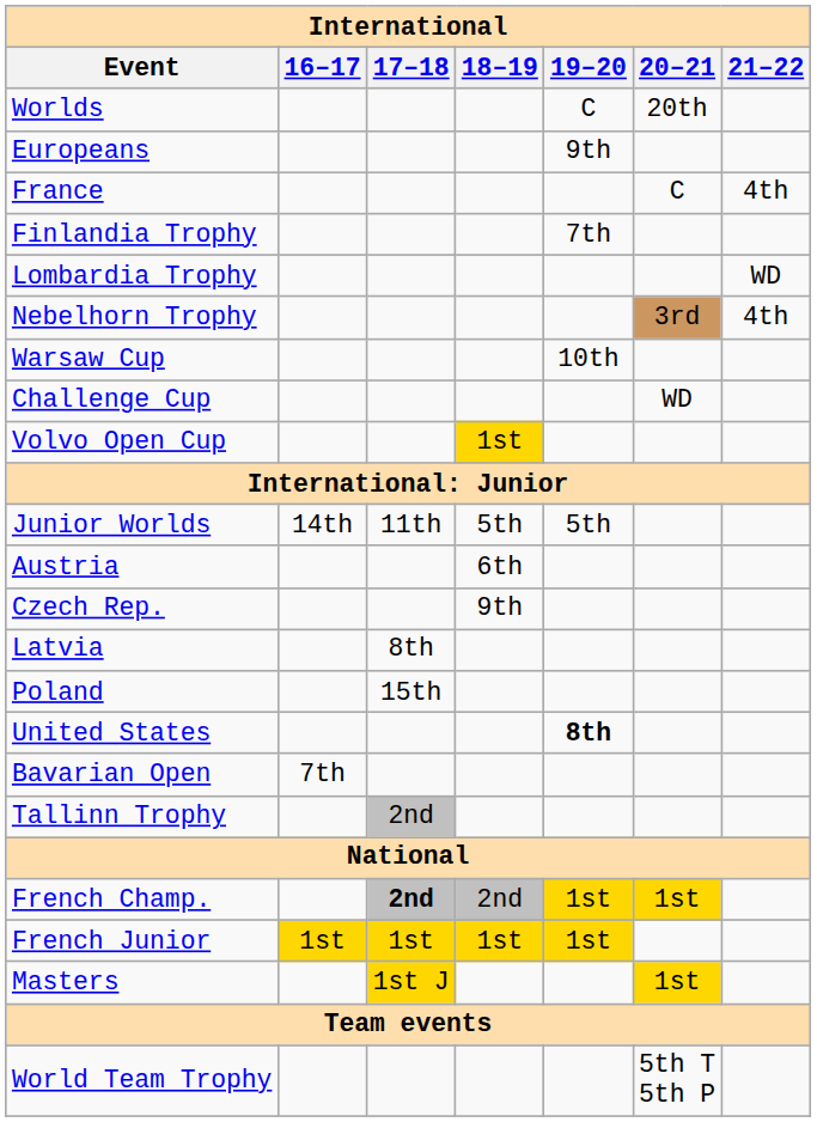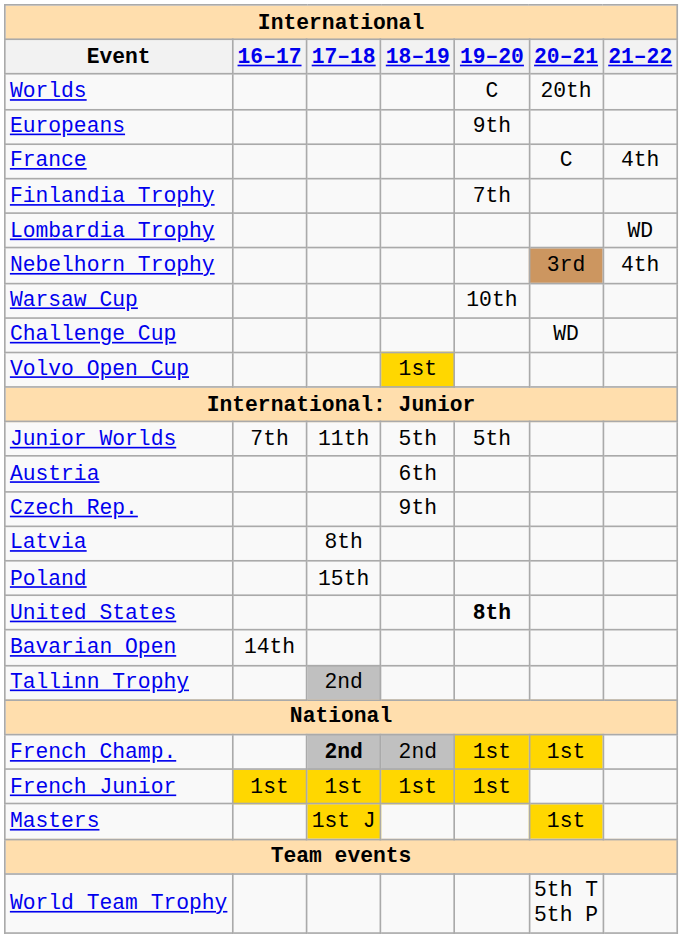Junior Worlds | 16–17: 14th -> 7th
Bavarian Open | 16–17: 7th -> 14th
